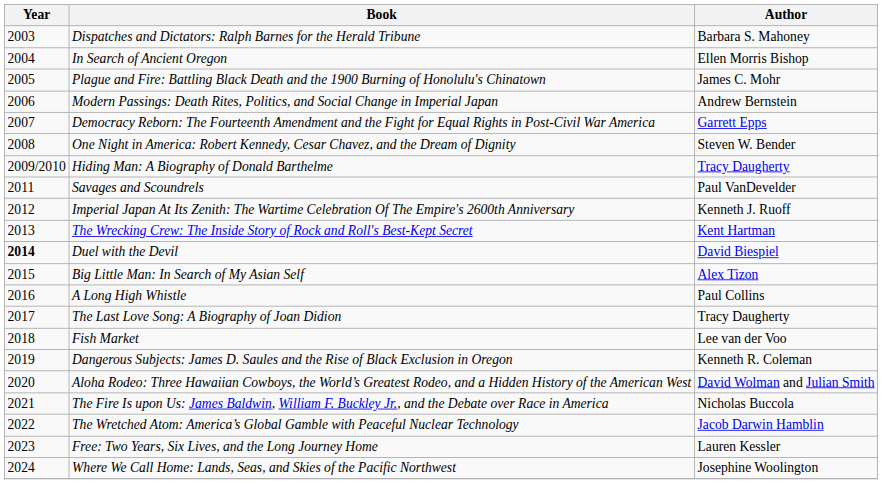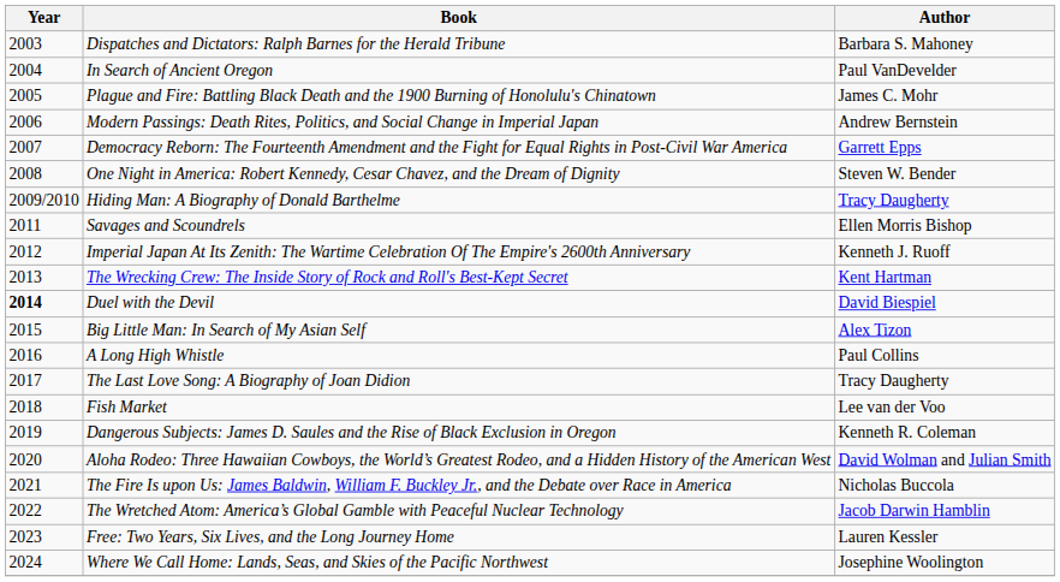In Search of Ancient Oregon | Author: Ellen Morris Bishop -> Paul VanDevelder
Savages and Scoundrels | Author: Paul VanDevelder -> Ellen Morris Bishop
